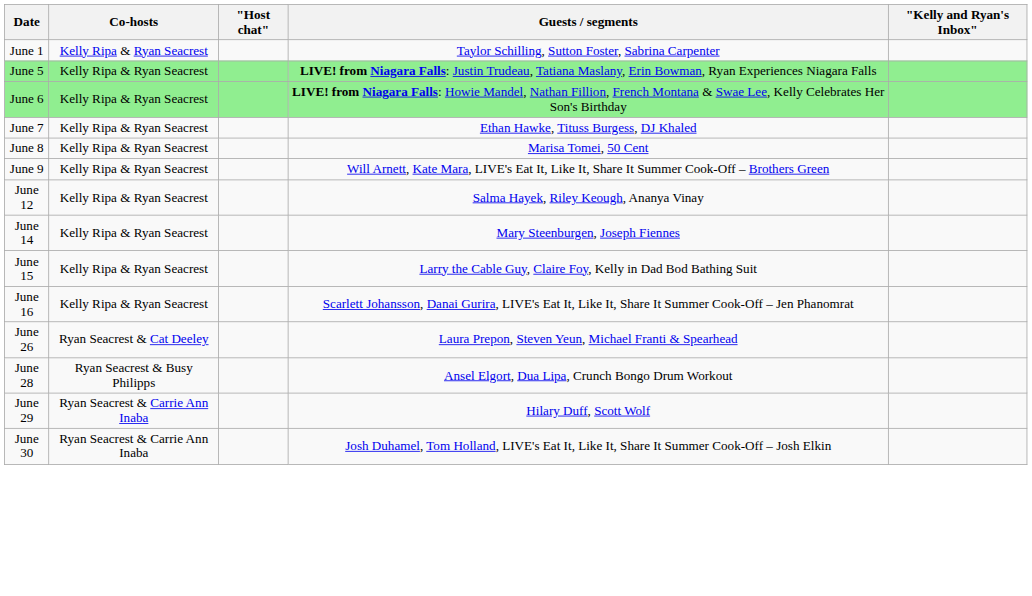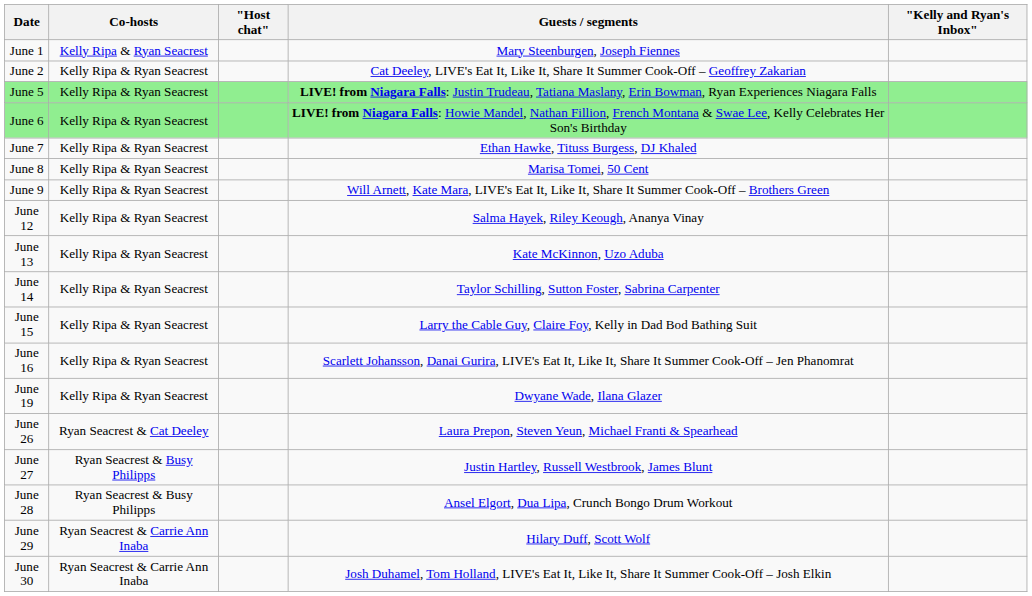June 1 | Guests / segments: Taylor Schilling, Sutton Foster, Sabrina Carpenter -> Mary Steenburgen, Joseph Fiennes
+ row: June 2 | Kelly Ripa & Ryan Seacrest | Cat Deeley, LIVE's Eat It, Like It, Share It Summer Cook-Off – Geoffrey Zakarian
+ row: June 13 | Kelly Ripa & Ryan Seacrest | Kate McKinnon, Uzo Aduba
June 14 | Guests / segments: Mary Steenburgen, Joseph Fiennes -> Taylor Schilling, Sutton Foster, Sabrina Carpenter
+ row: June 19 | Kelly Ripa & Ryan Seacrest | Dwyane Wade, Ilana Glazer
+ row: June 27 | Ryan Seacrest & Busy Philipps | Justin Hartley, Russell Westbrook, James Blunt
